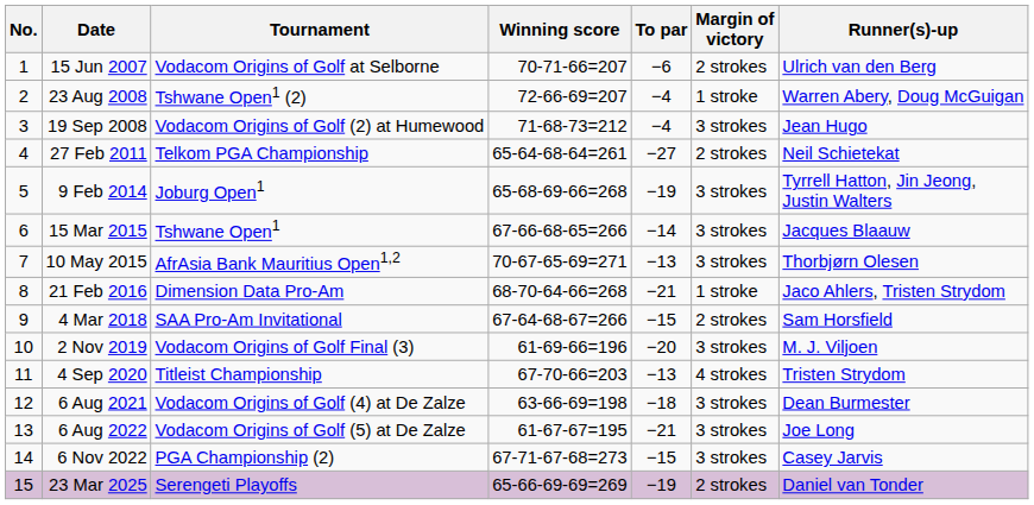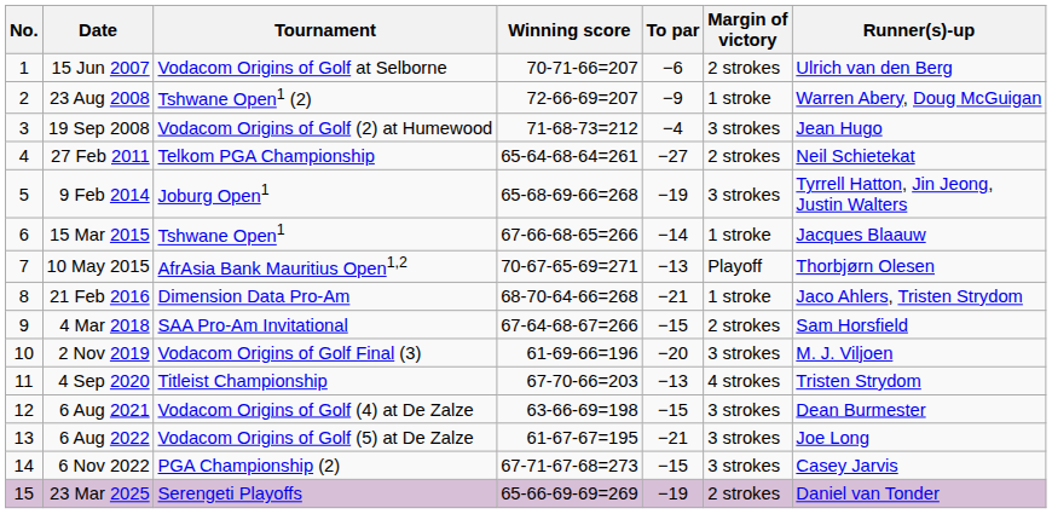23 Aug 2008 | To par: −4 -> −9
15 Mar 2015 | Margin of victory: 3 strokes -> 1 stroke
10 May 2015 | Margin of victory: 3 strokes -> Playoff
6 Aug 2021 | To par: −18 -> −15
